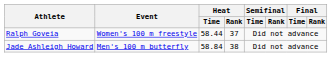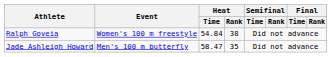Ralph Goveia | Heat / Time: 58.44 -> 54.84
Ralph Goveia | Heat / Rank: 37 -> 38
Jade Ashleigh Howard | Heat / Time: 58.84 -> 58.47
Jade Ashleigh Howard | Heat / Rank: 38 -> 35
